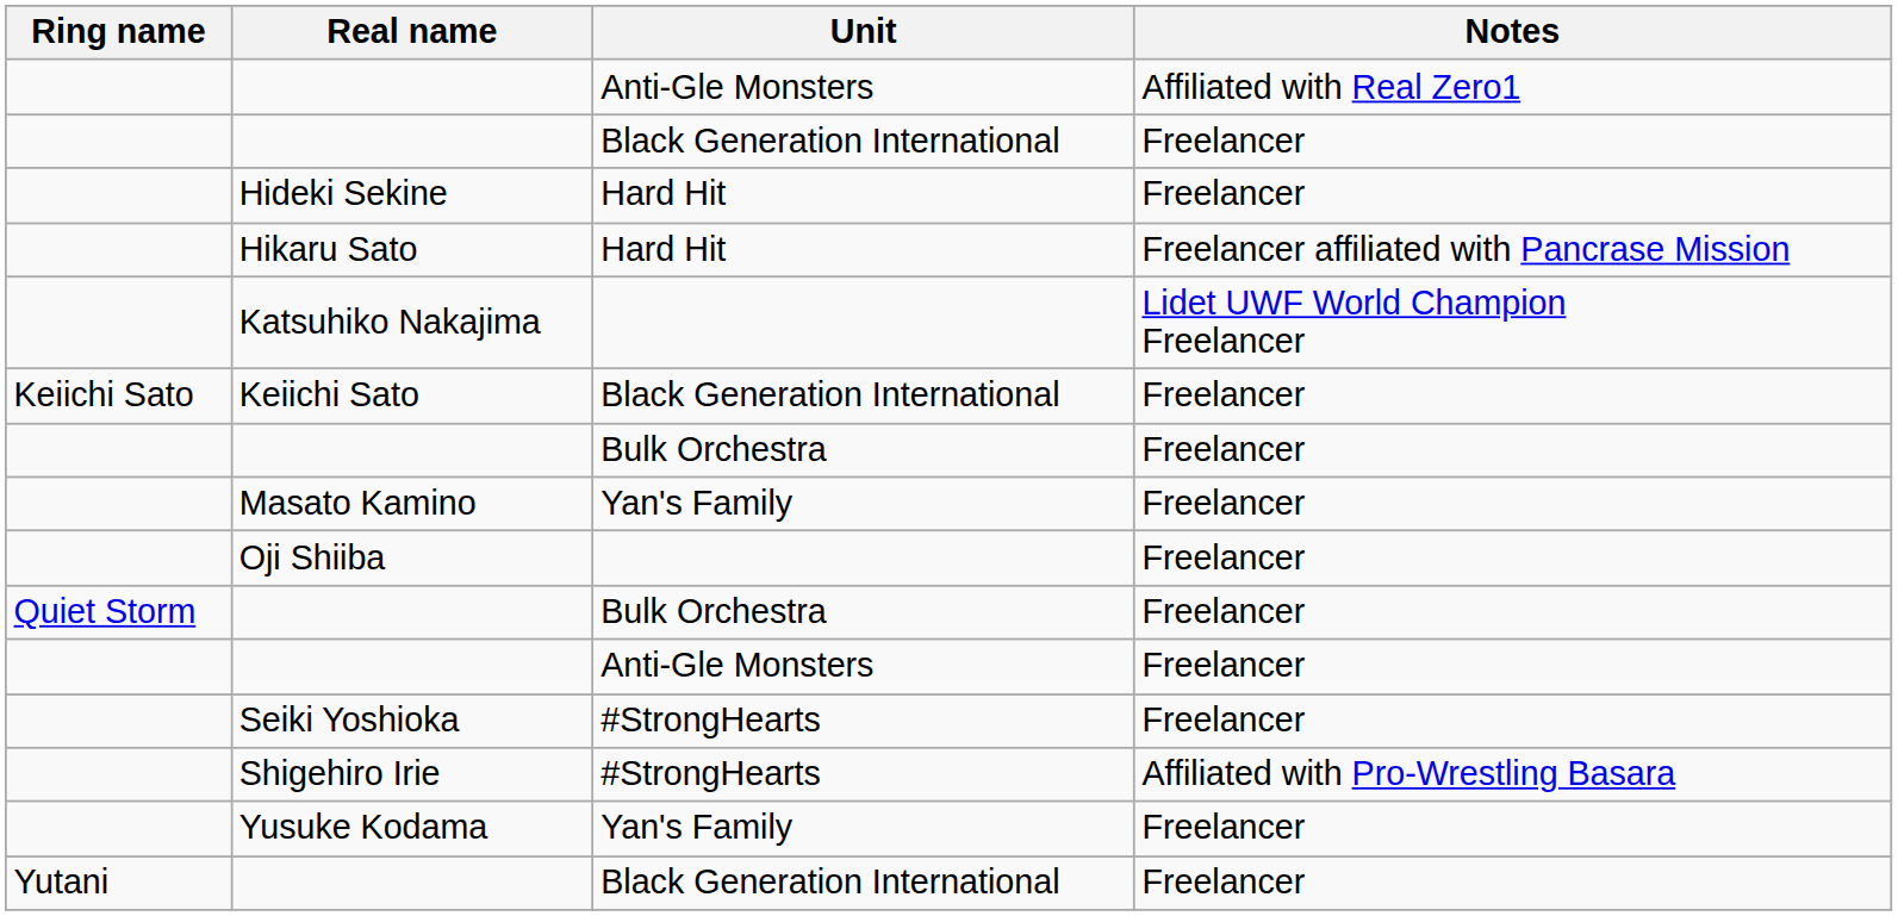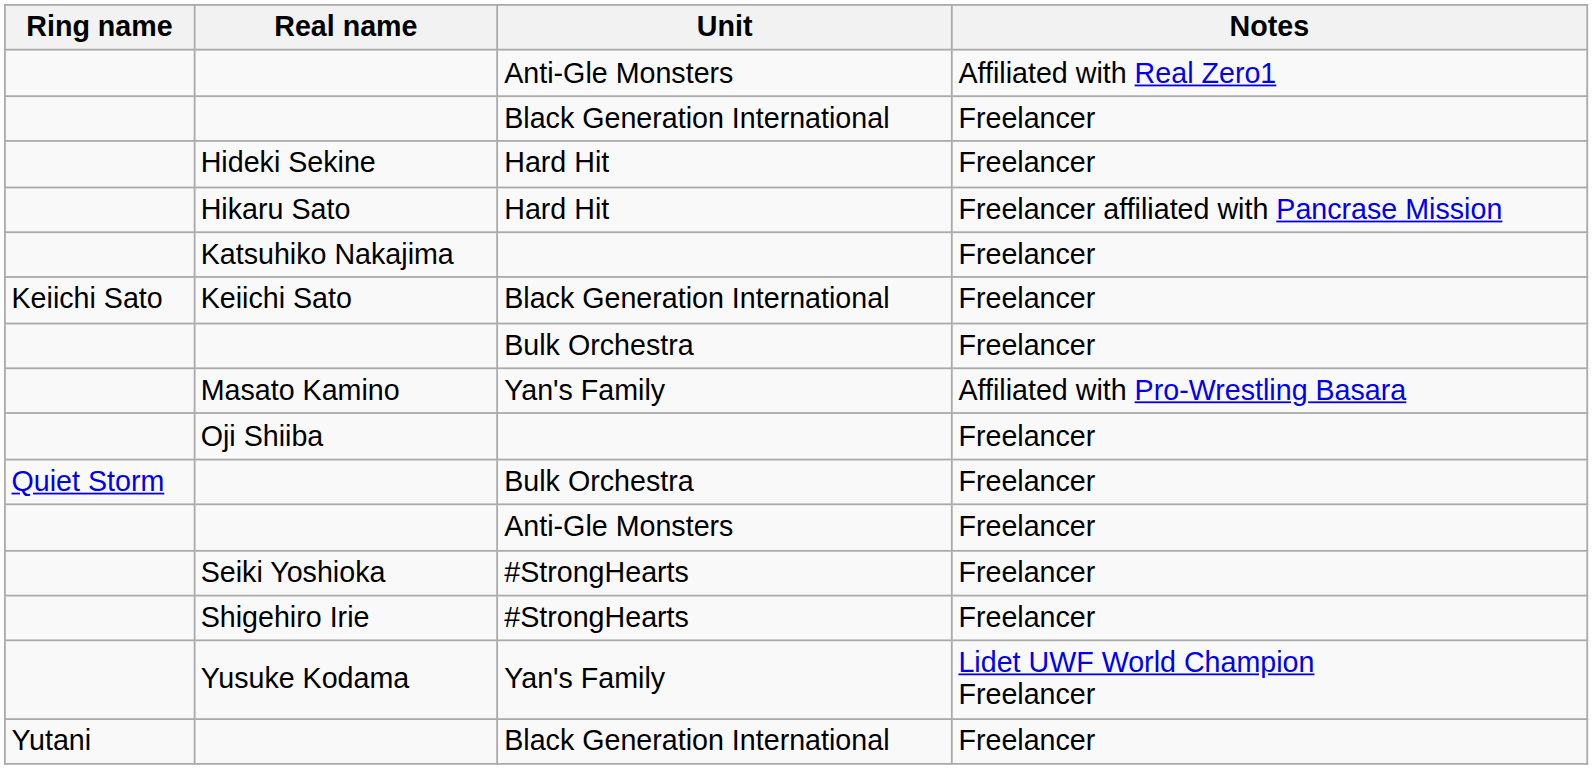Katsuhiko Nakajima | Notes: Lidet UWF World Champion Freelancer -> Freelancer
Masato Kamino | Notes: Freelancer -> Affiliated with Pro-Wrestling Basara
Shigehiro Irie | Notes: Affiliated with Pro-Wrestling Basara -> Freelancer
Yusuke Kodama | Notes: Freelancer -> Lidet UWF World Champion Freelancer
